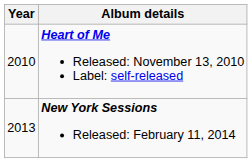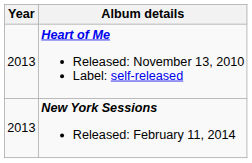Heart of Me Released: November 13, 2010 Label: self-released | Year: 2010 -> 2013
